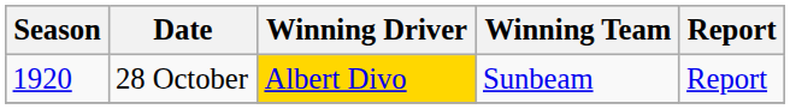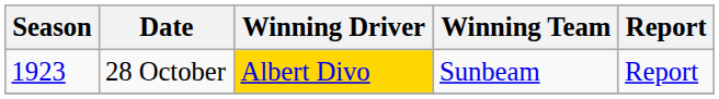28 October | Season: 1920 -> 1923
